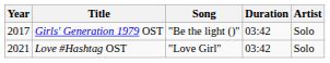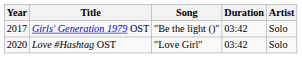Love #Hashtag OST | Year: 2021 -> 2020
